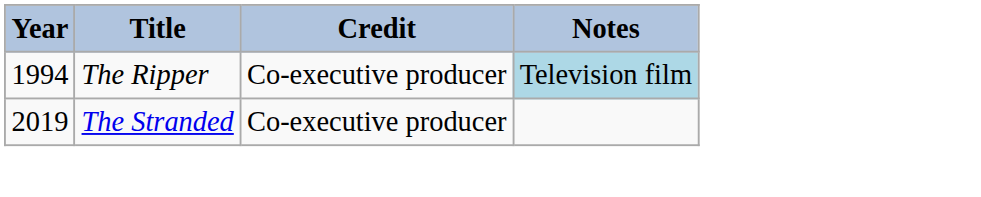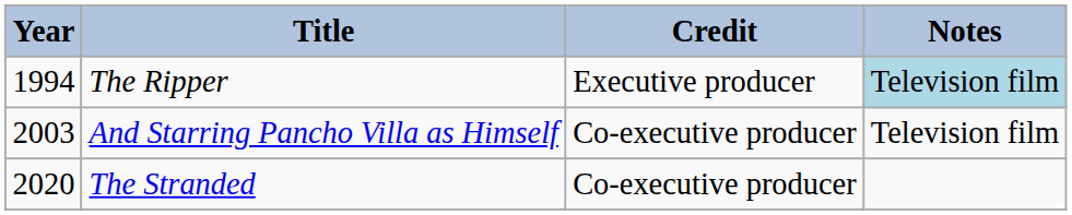The Ripper | Credit: Co-executive producer -> Executive producer
+ row: 2003 | And Starring Pancho Villa as Himself | Co-executive producer | Television film
The Stranded | Year: 2019 -> 2020
